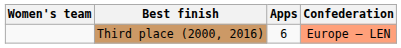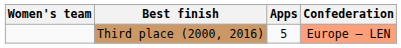Third place (2000, 2016) | Apps: 6 -> 5
